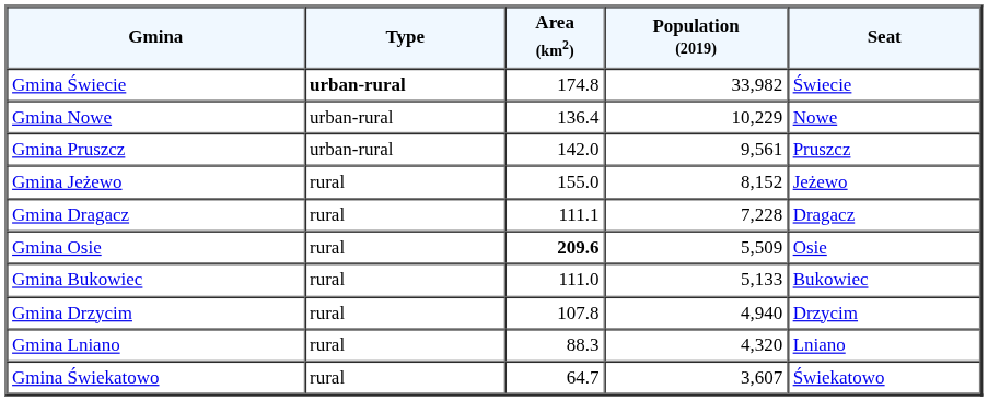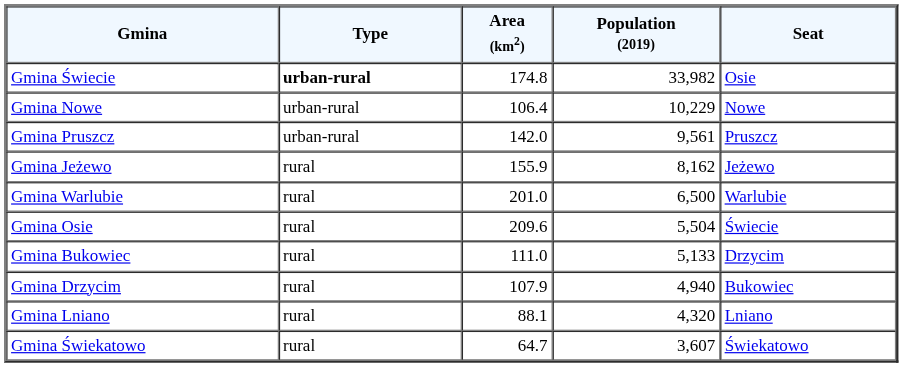Gmina Świecie | Seat: Świecie -> Osie
Gmina Nowe | Area (km2): 136.4 -> 106.4
Gmina Jeżewo | Area (km2): 155.0 -> 155.9
Gmina Jeżewo | Population (2019): 8,152 -> 8,162
- row: Gmina Dragacz | rural | 111.1 | 7,228 | Dragacz
+ row: Gmina Warlubie | rural | 201.0 | 6,500 | Warlubie
Gmina Osie | Area (km2): bold -> normal
Gmina Osie | Population (2019): 5,509 -> 5,504
Gmina Osie | Seat: Osie -> Świecie
Gmina Bukowiec | Seat: Bukowiec -> Drzycim
Gmina Drzycim | Area (km2): 107.8 -> 107.9
Gmina Drzycim | Seat: Drzycim -> Bukowiec
Gmina Lniano | Area (km2): 88.3 -> 88.1
